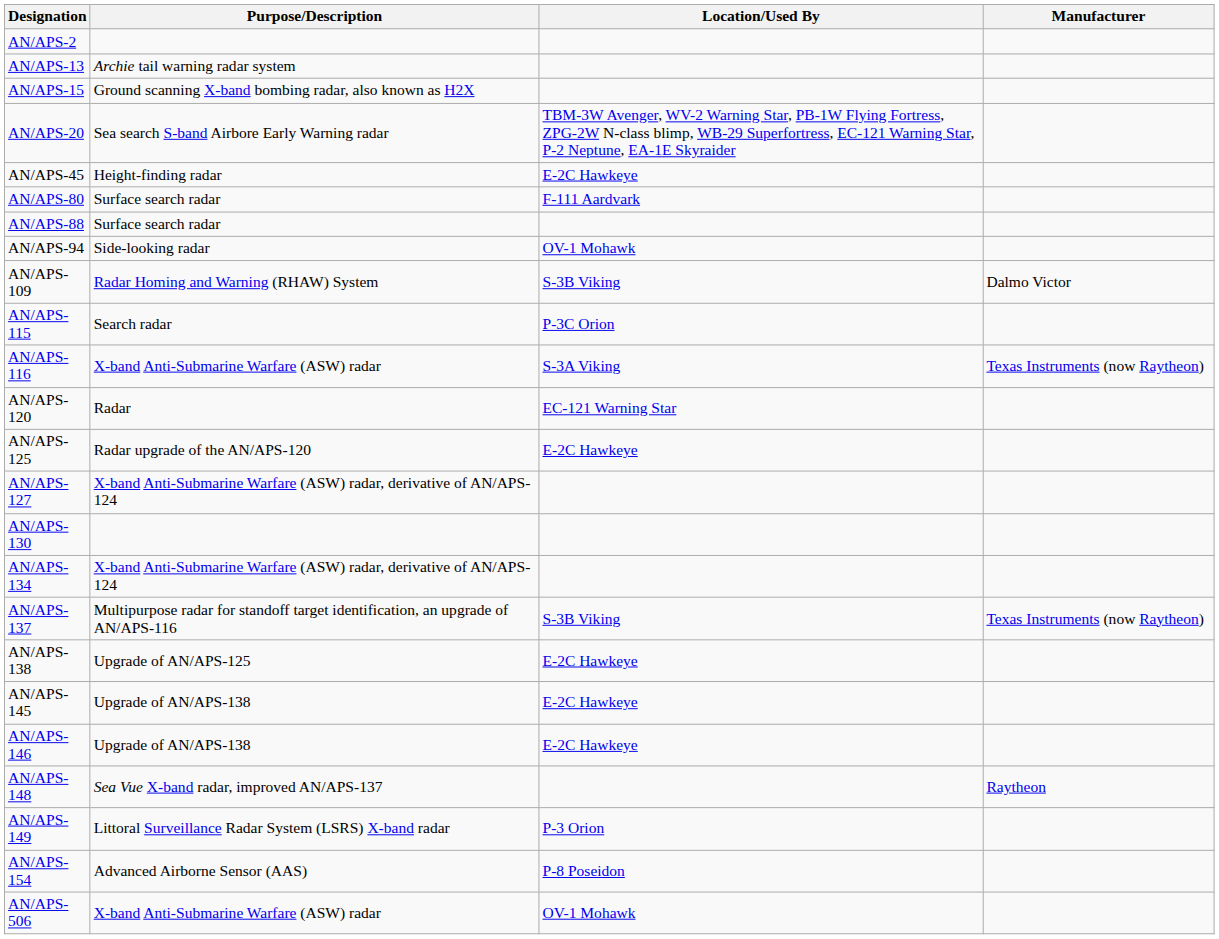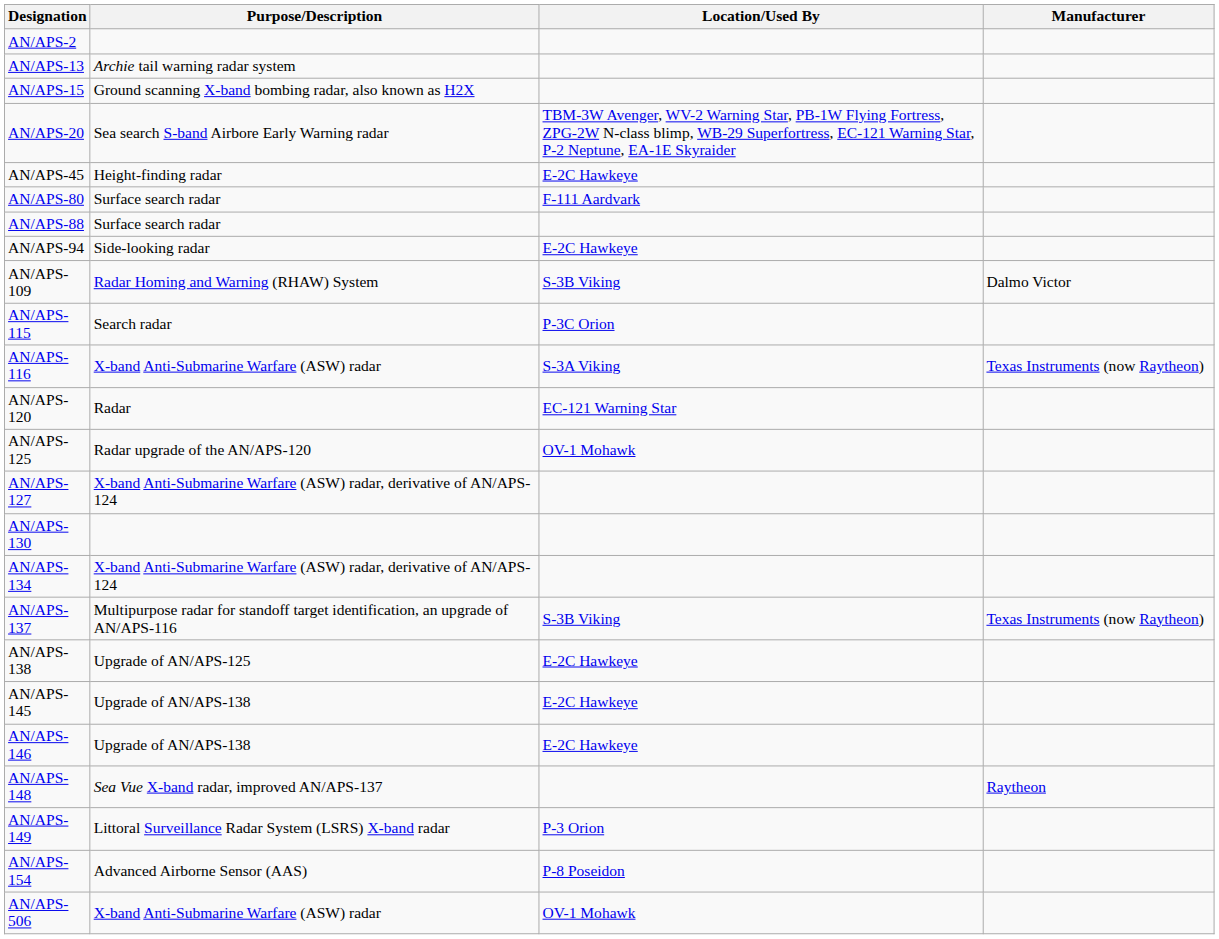AN/APS-94 | Location/Used By: OV-1 Mohawk -> E-2C Hawkeye
AN/APS-125 | Location/Used By: E-2C Hawkeye -> OV-1 Mohawk
